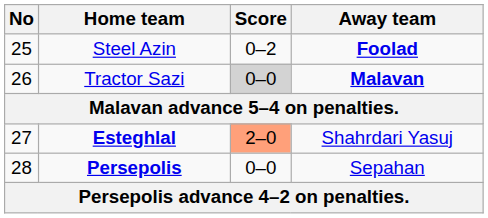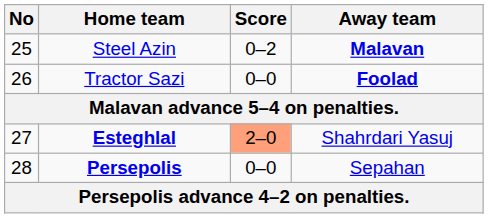Steel Azin | Away team: Foolad -> Malavan
Tractor Sazi | Score: lightgrey background -> no background
Tractor Sazi | Away team: Malavan -> Foolad
